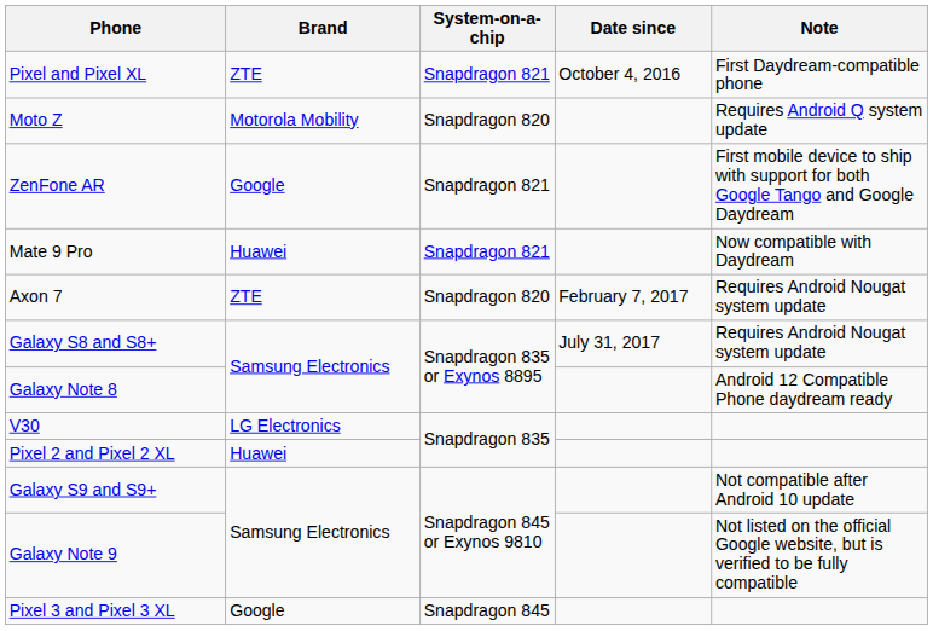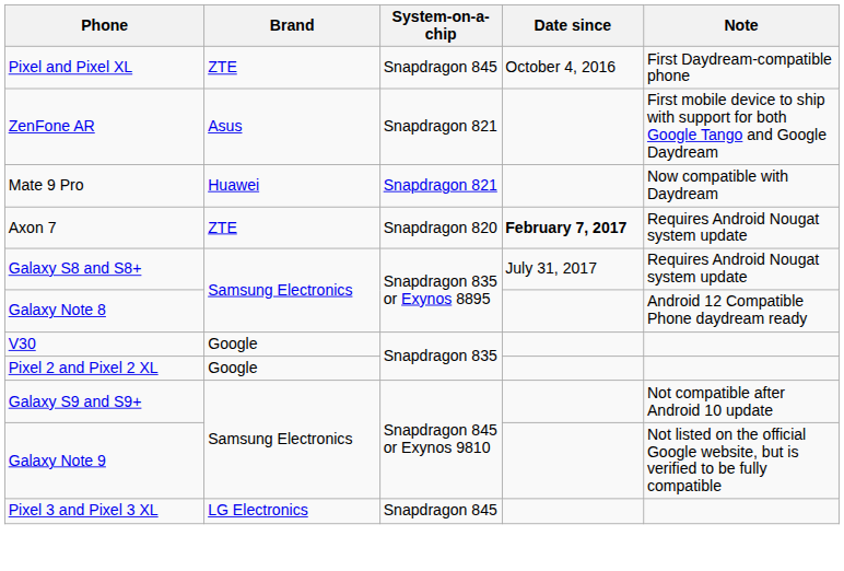Pixel and Pixel XL | System-on-a-chip: Snapdragon 821 -> Snapdragon 845
- row: Moto Z | Motorola Mobility | Snapdragon 820 | Requires Android Q system update
ZenFone AR | Brand: Google -> Asus
Axon 7 | Date since: normal -> bold
V30 | Brand: LG Electronics -> Google
Pixel 2 and Pixel 2 XL | Brand: Huawei -> Google
Pixel 3 and Pixel 3 XL | Brand: Google -> LG Electronics
